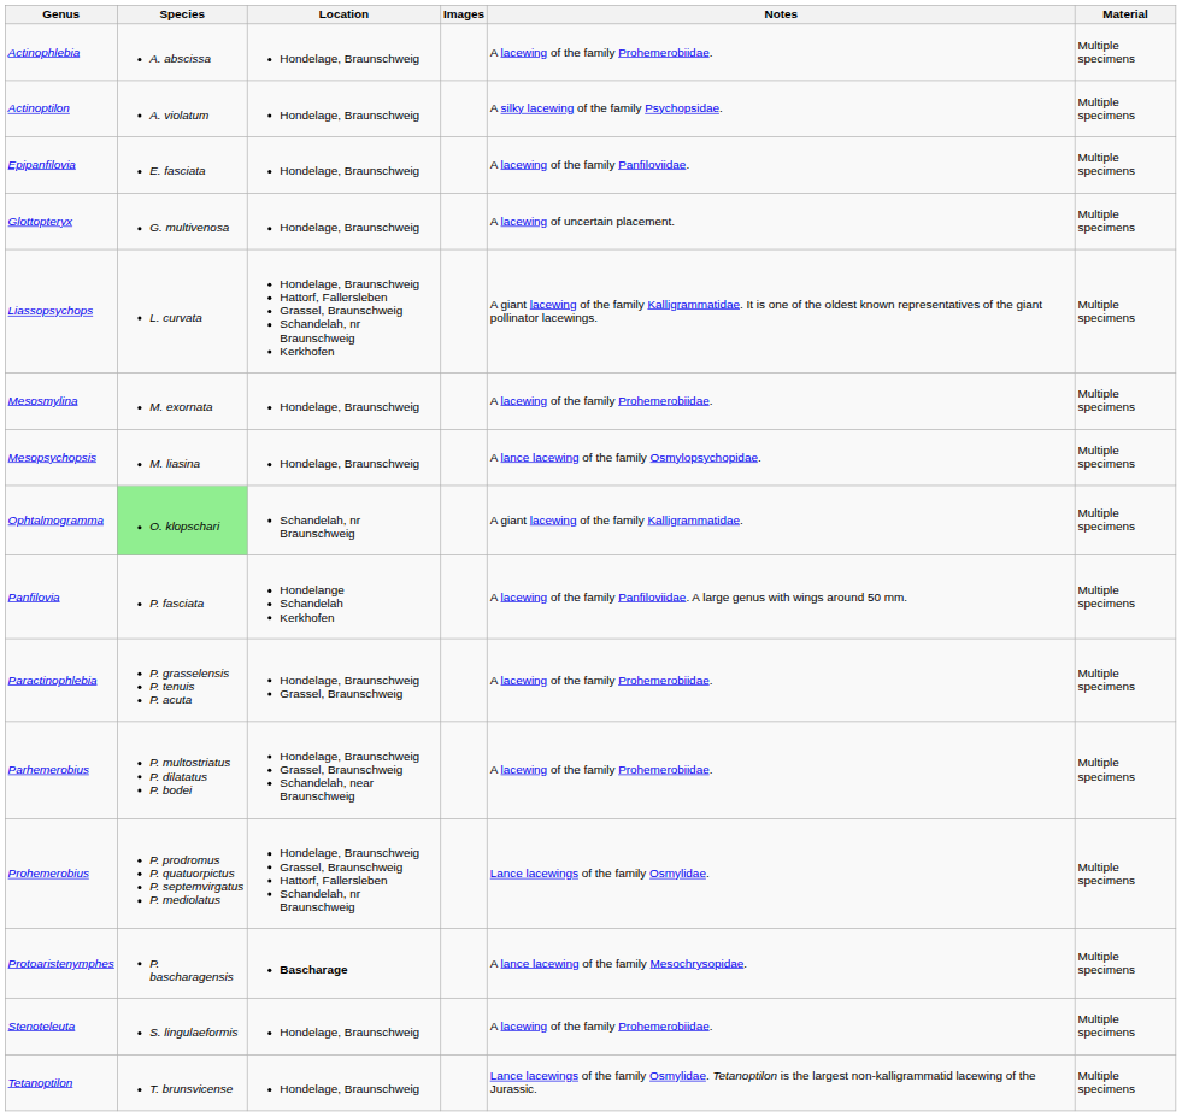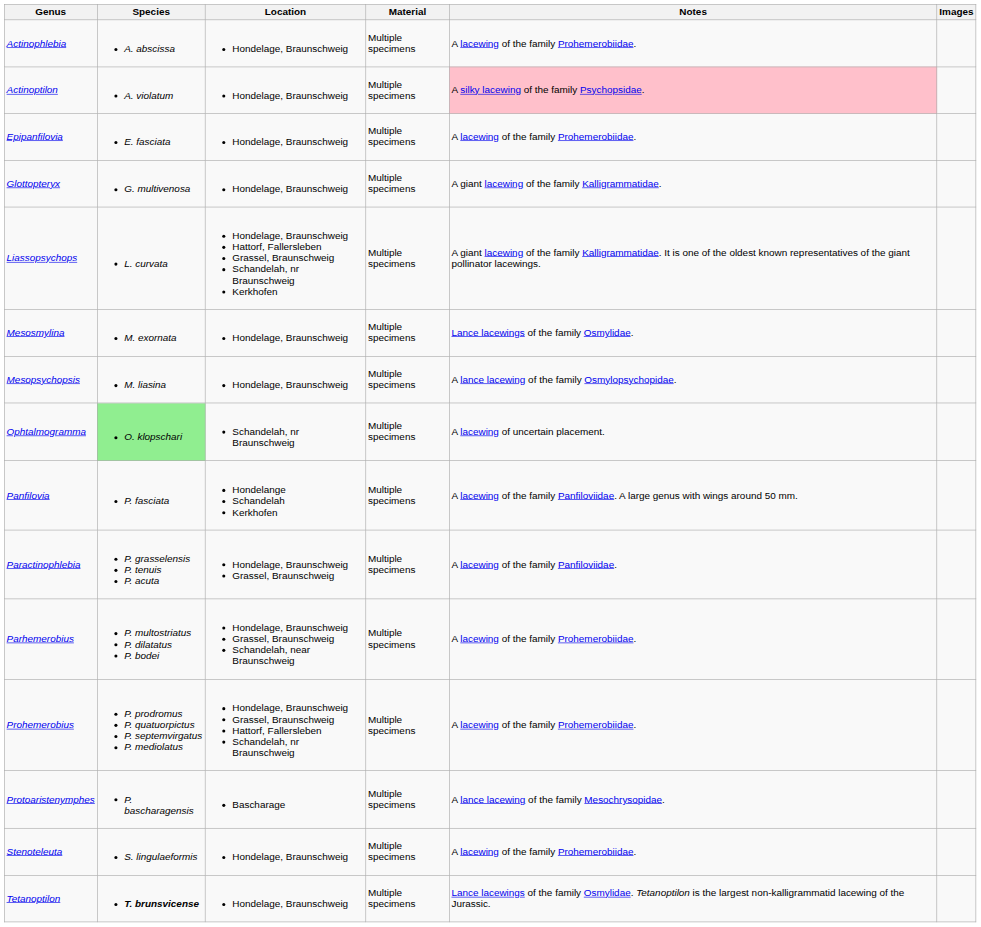columns swapped: Material <-> Images
Actinoptilon | Notes: no background -> pink background
Epipanfilovia | Notes: A lacewing of the family Panfiloviidae. -> A lacewing of the family Prohemerobiidae.
Glottopteryx | Notes: A lacewing of uncertain placement. -> A giant lacewing of the family Kalligrammatidae.
Mesosmylina | Notes: A lacewing of the family Prohemerobiidae. -> Lance lacewings of the family Osmylidae.
Ophtalmogramma | Notes: A giant lacewing of the family Kalligrammatidae. -> A lacewing of uncertain placement.
Paractinophlebia | Notes: A lacewing of the family Prohemerobiidae. -> A lacewing of the family Panfiloviidae.
Prohemerobius | Notes: Lance lacewings of the family Osmylidae. -> A lacewing of the family Prohemerobiidae.
Protoaristenymphes | Location: bold -> normal
Tetanoptilon | Species: normal -> bold
